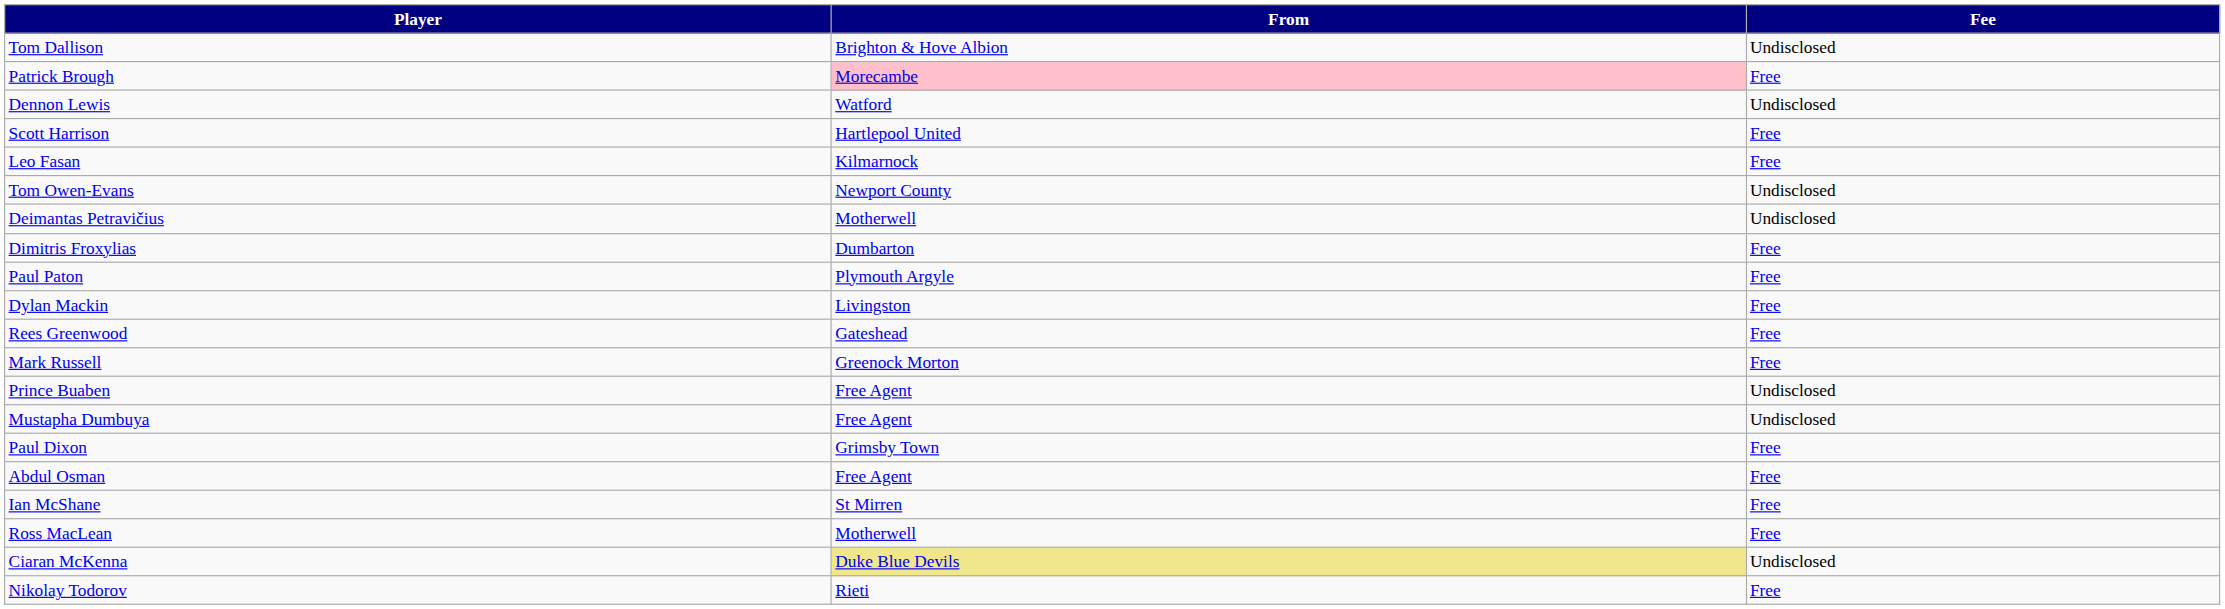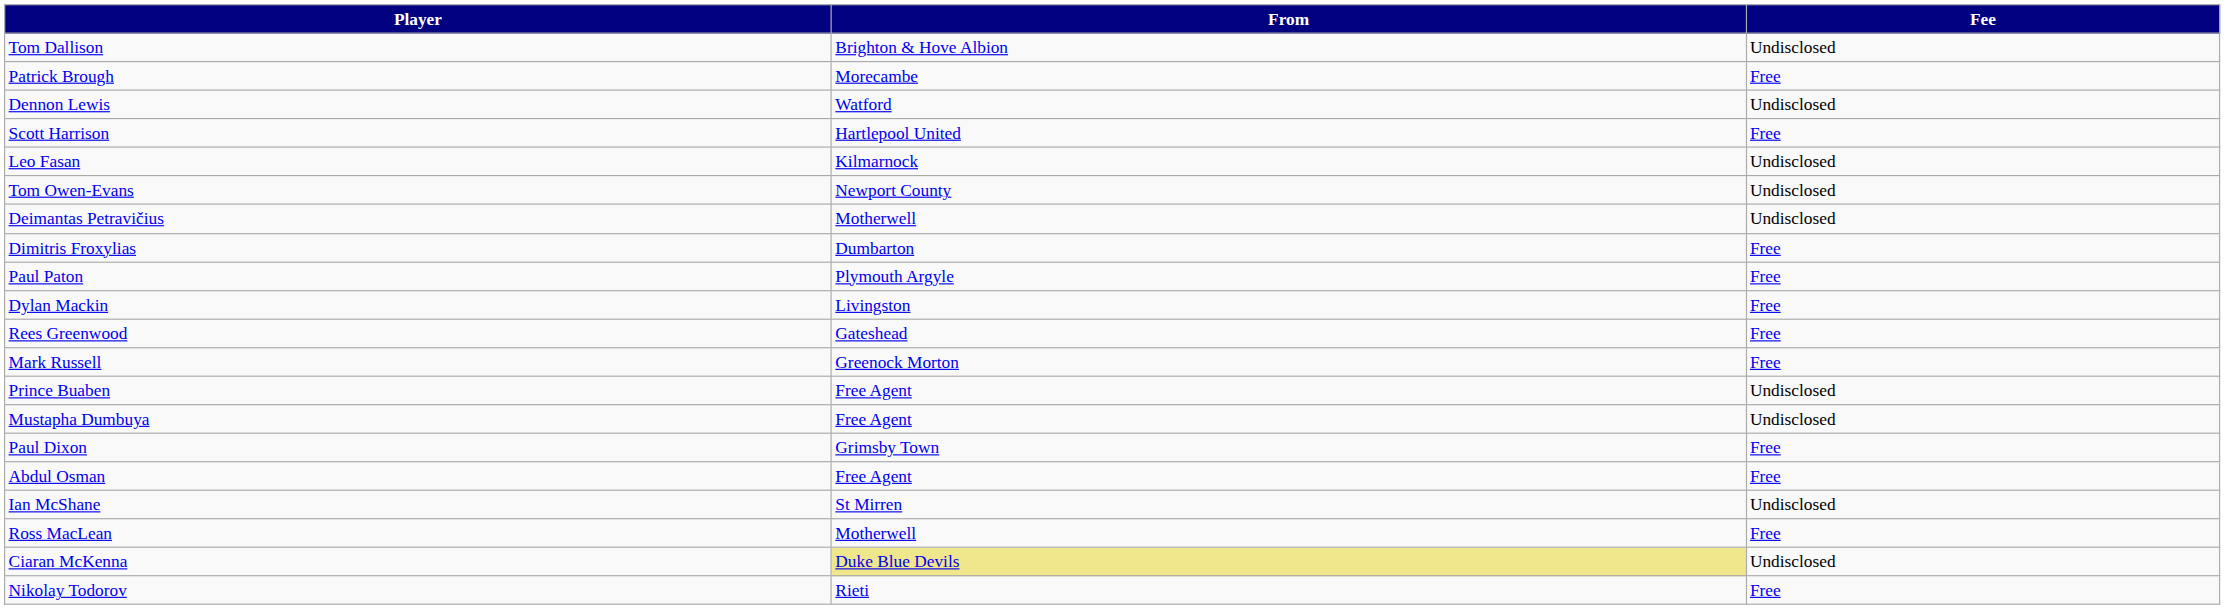Patrick Brough | From: pink background -> no background
Leo Fasan | Fee: Free -> Undisclosed
Ian McShane | Fee: Free -> Undisclosed
